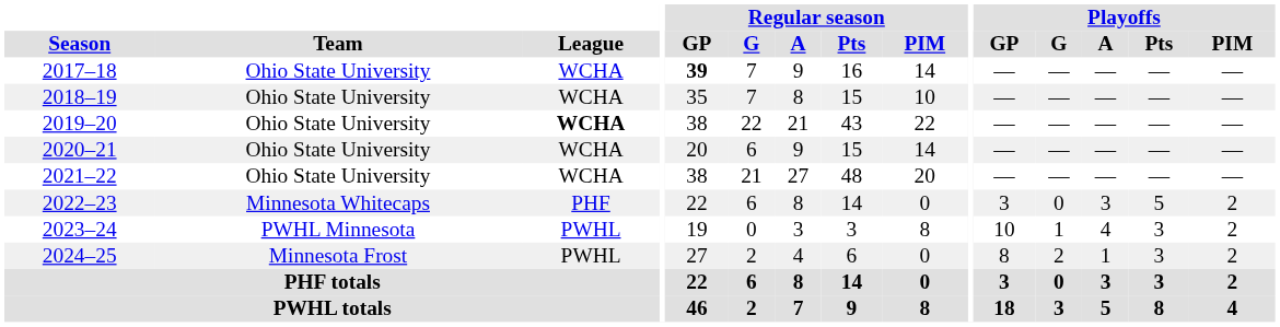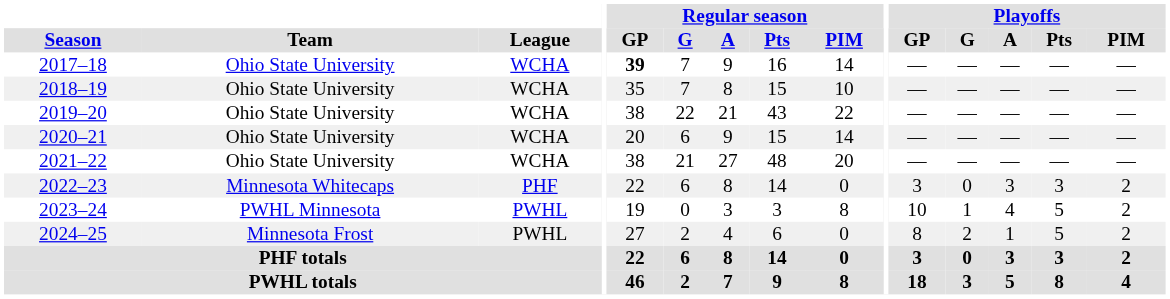2019–20 | League: bold -> normal
2022–23 | Playoffs / Pts: 5 -> 3
2023–24 | Playoffs / Pts: 3 -> 5
2024–25 | Playoffs / Pts: 3 -> 5
